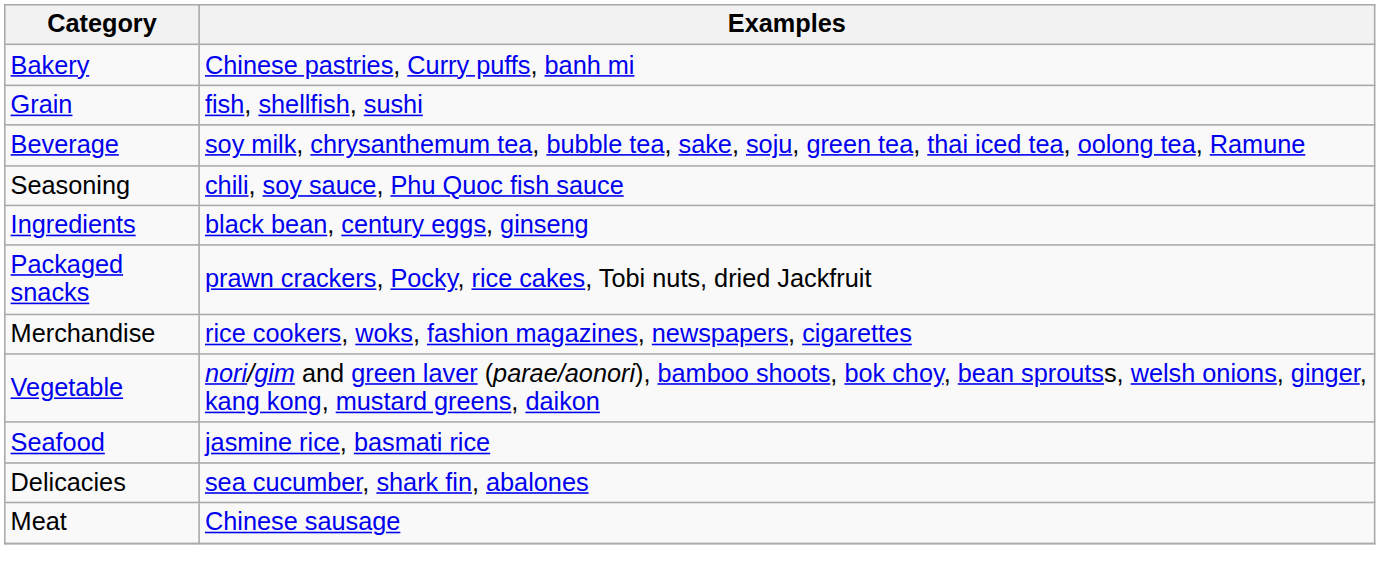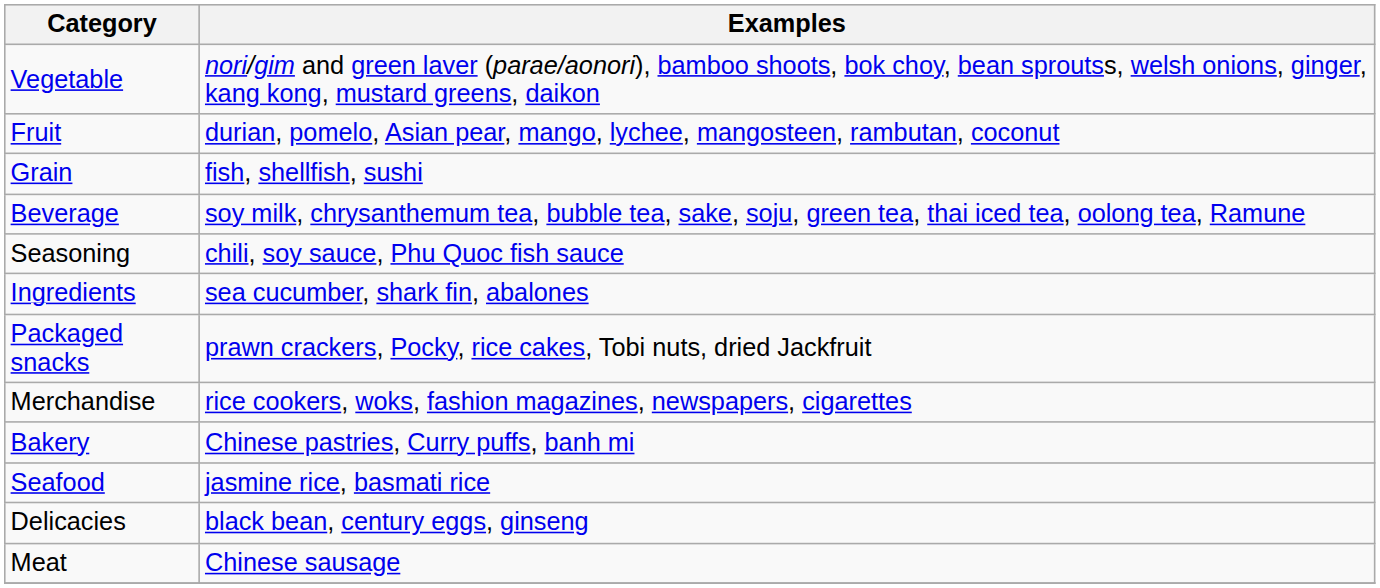rows swapped: Vegetable <-> Bakery
+ row: Fruit | durian, pomelo, Asian pear, mango, lychee, mangosteen, rambutan, coconut
Ingredients | Examples: black bean, century eggs, ginseng -> sea cucumber, shark fin, abalones
Delicacies | Examples: sea cucumber, shark fin, abalones -> black bean, century eggs, ginseng
